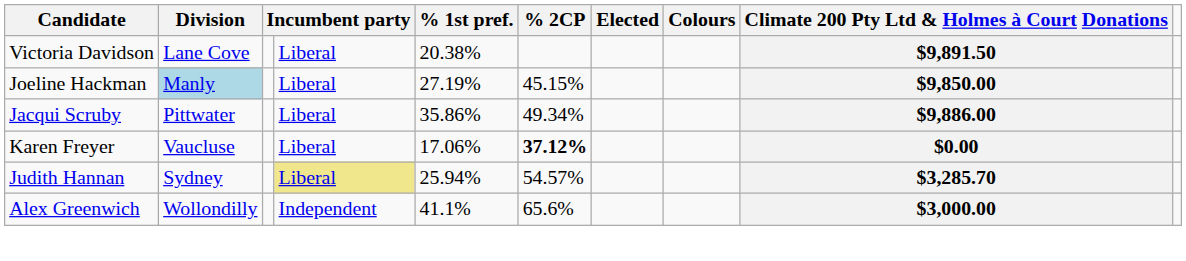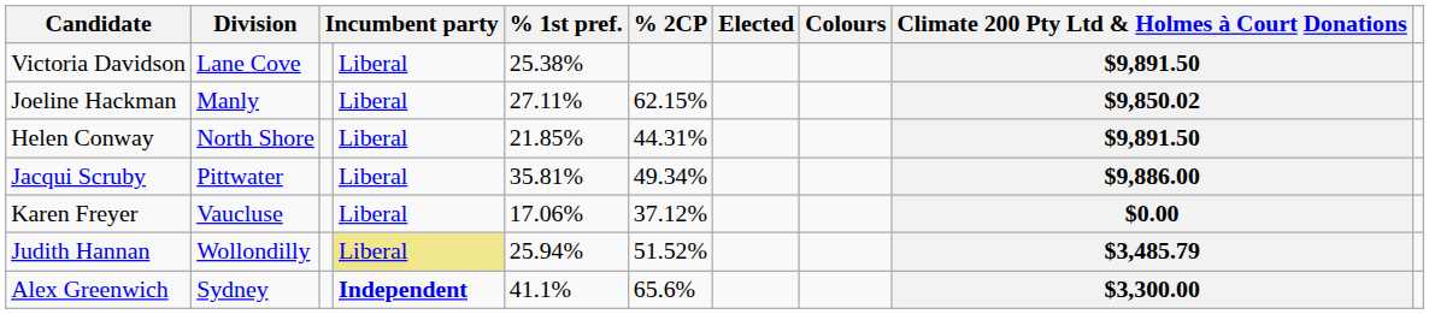Victoria Davidson | % 1st pref.: 20.38% -> 25.38%
Joeline Hackman | Division: lightblue background -> no background
Joeline Hackman | % 1st pref.: 27.19% -> 27.11%
Joeline Hackman | % 2CP: 45.15% -> 62.15%
Joeline Hackman | Climate 200 Pty Ltd & Holmes à Court Donations: $9,850.00 -> $9,850.02
+ row: Helen Conway | North Shore | Liberal | 21.85% | 44.31% | $9,891.50
Jacqui Scruby | % 1st pref.: 35.86% -> 35.81%
Karen Freyer | % 2CP: bold -> normal
Judith Hannan | Division: Sydney -> Wollondilly
Judith Hannan | % 2CP: 54.57% -> 51.52%
Judith Hannan | Climate 200 Pty Ltd & Holmes à Court Donations: $3,285.70 -> $3,485.79
Alex Greenwich | Division: Wollondilly -> Sydney
Alex Greenwich | column 4: normal -> bold
Alex Greenwich | Climate 200 Pty Ltd & Holmes à Court Donations: $3,000.00 -> $3,300.00
